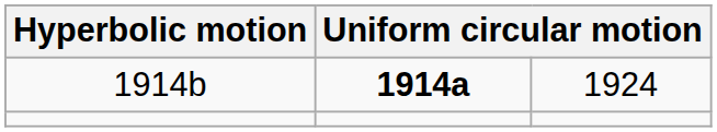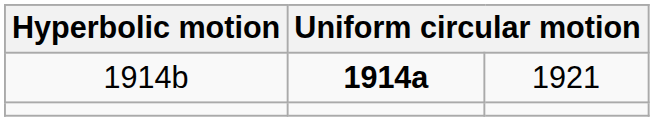1914b | column 3: 1924 -> 1921
